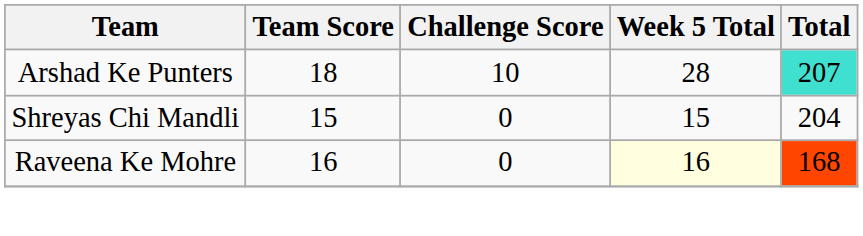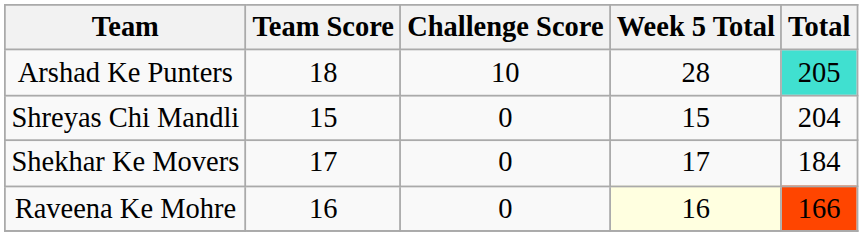Arshad Ke Punters | Total: 207 -> 205
+ row: Shekhar Ke Movers | 17 | 0 | 17 | 184
Raveena Ke Mohre | Total: 168 -> 166
